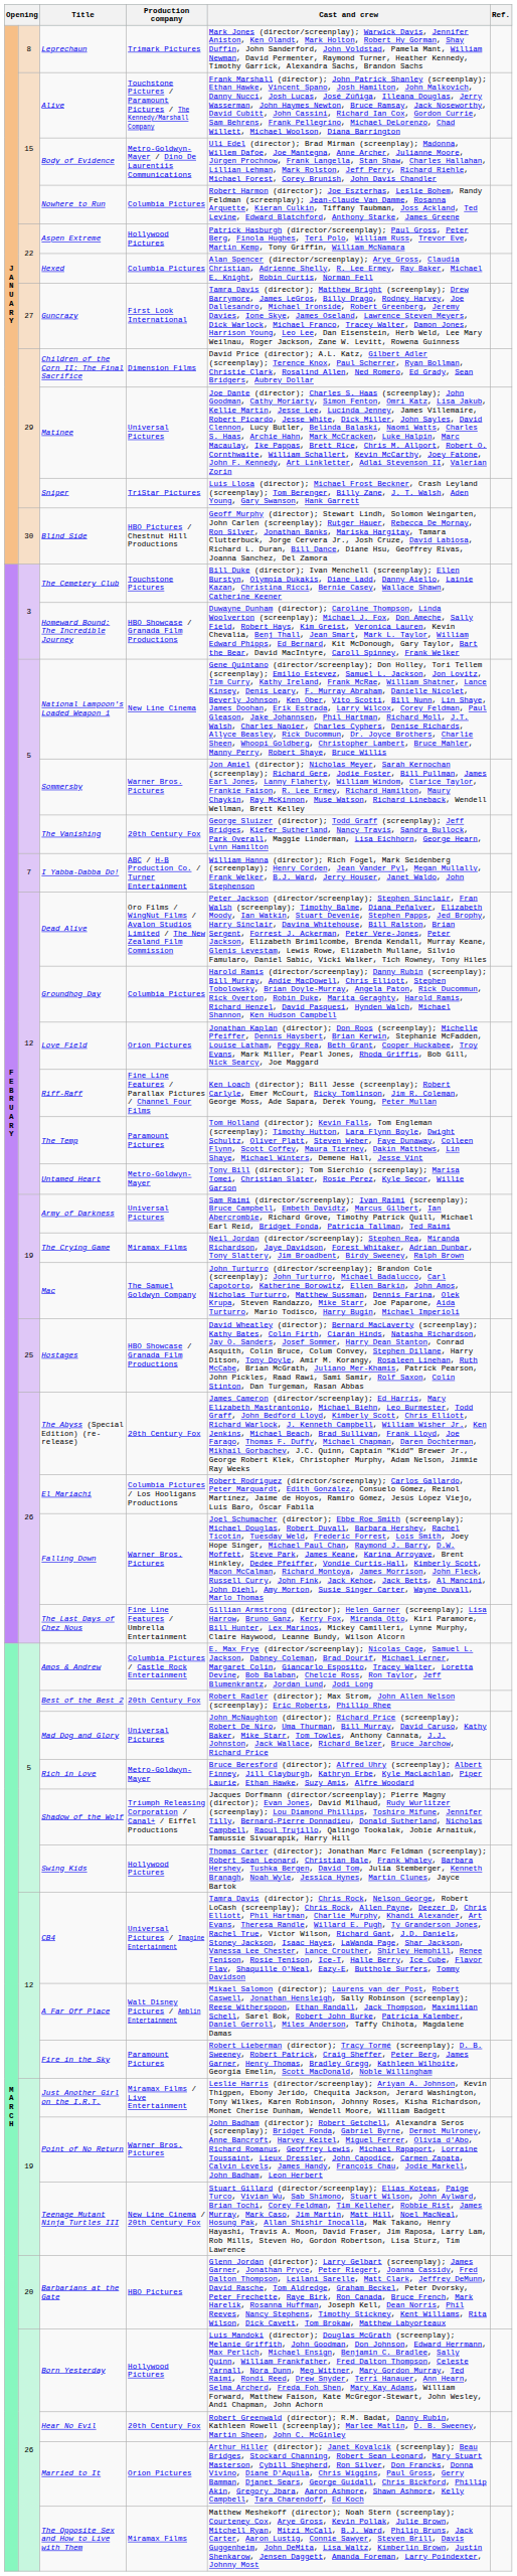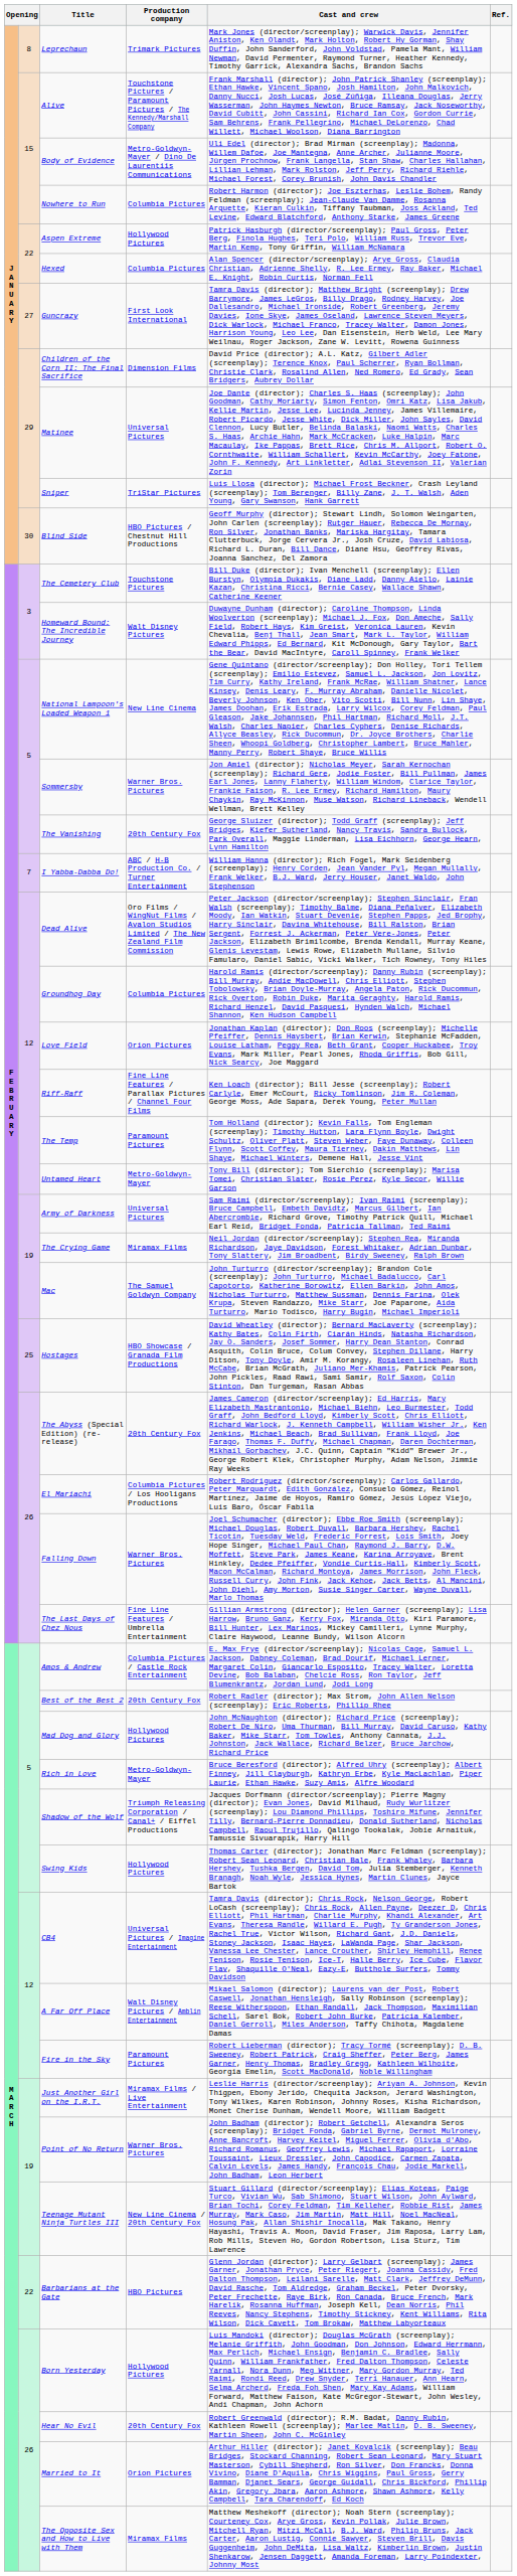Homeward Bound: The Incredible Journey | Production company: HBO Showcase / Granada Film Productions -> Walt Disney Pictures
Mad Dog and Glory | Production company: Universal Pictures -> Hollywood Pictures
Barbarians at the Gate | column 2: 20 -> 22
